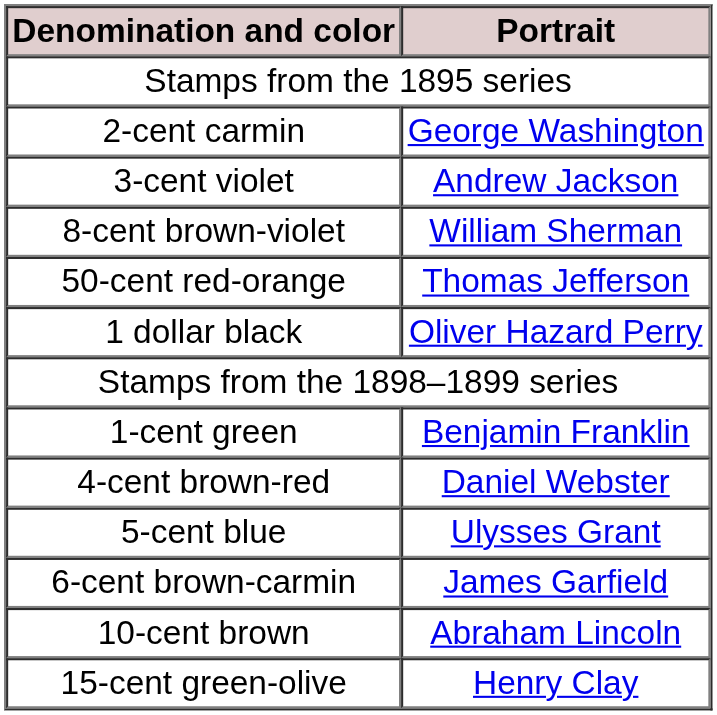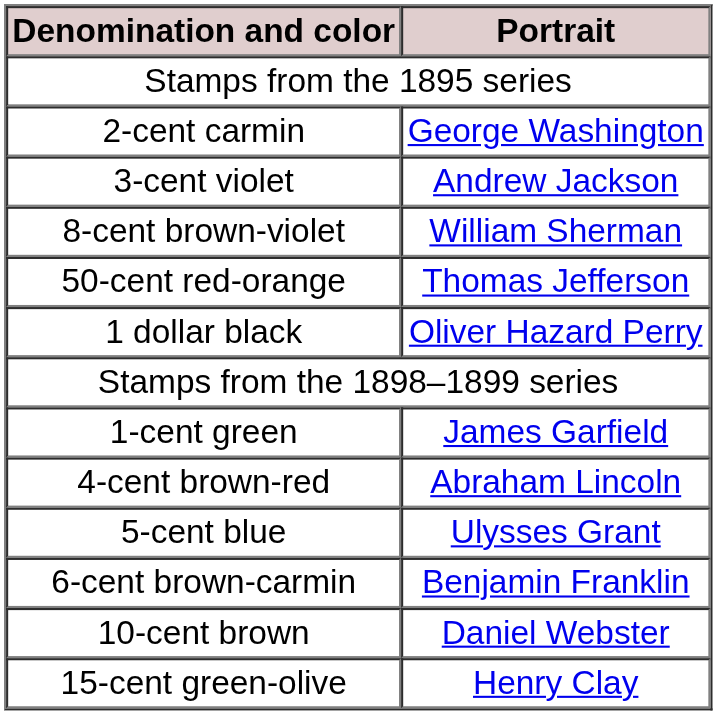1-cent green | Portrait: Benjamin Franklin -> James Garfield
4-cent brown-red | Portrait: Daniel Webster -> Abraham Lincoln
6-cent brown-carmin | Portrait: James Garfield -> Benjamin Franklin
10-cent brown | Portrait: Abraham Lincoln -> Daniel Webster
